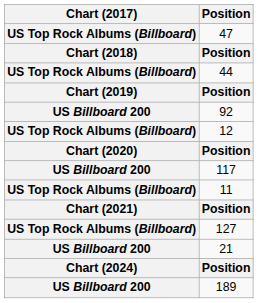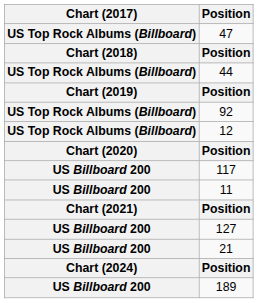92 | Chart (2017): US Billboard 200 -> US Top Rock Albums (Billboard)
11 | Chart (2017): US Top Rock Albums (Billboard) -> US Billboard 200
127 | Chart (2017): US Top Rock Albums (Billboard) -> US Billboard 200
